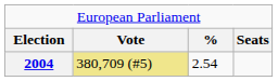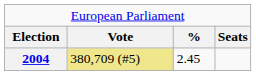2004 | column 3: 2.54 -> 2.45
